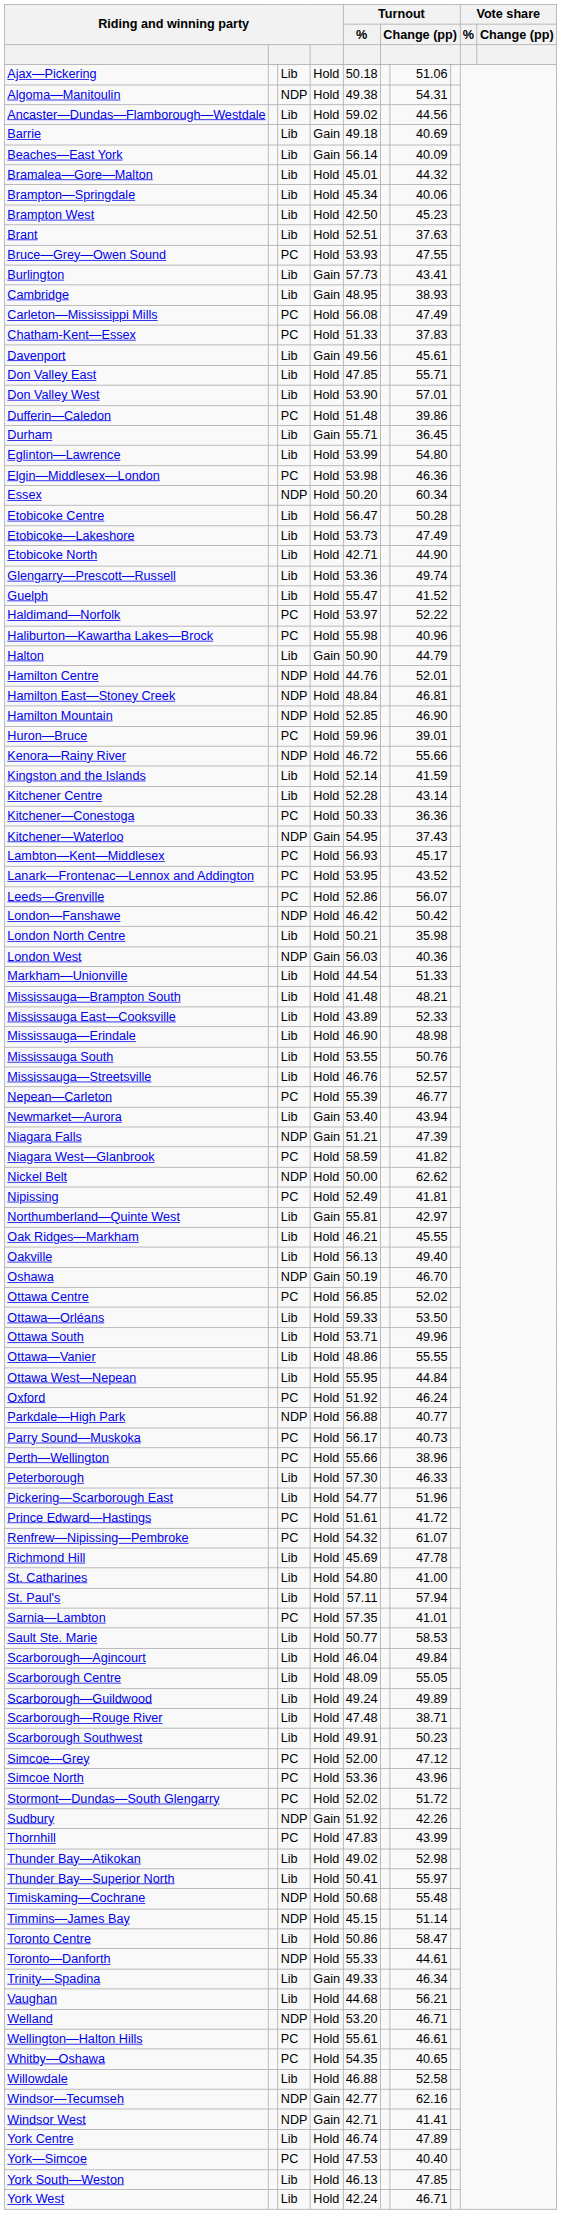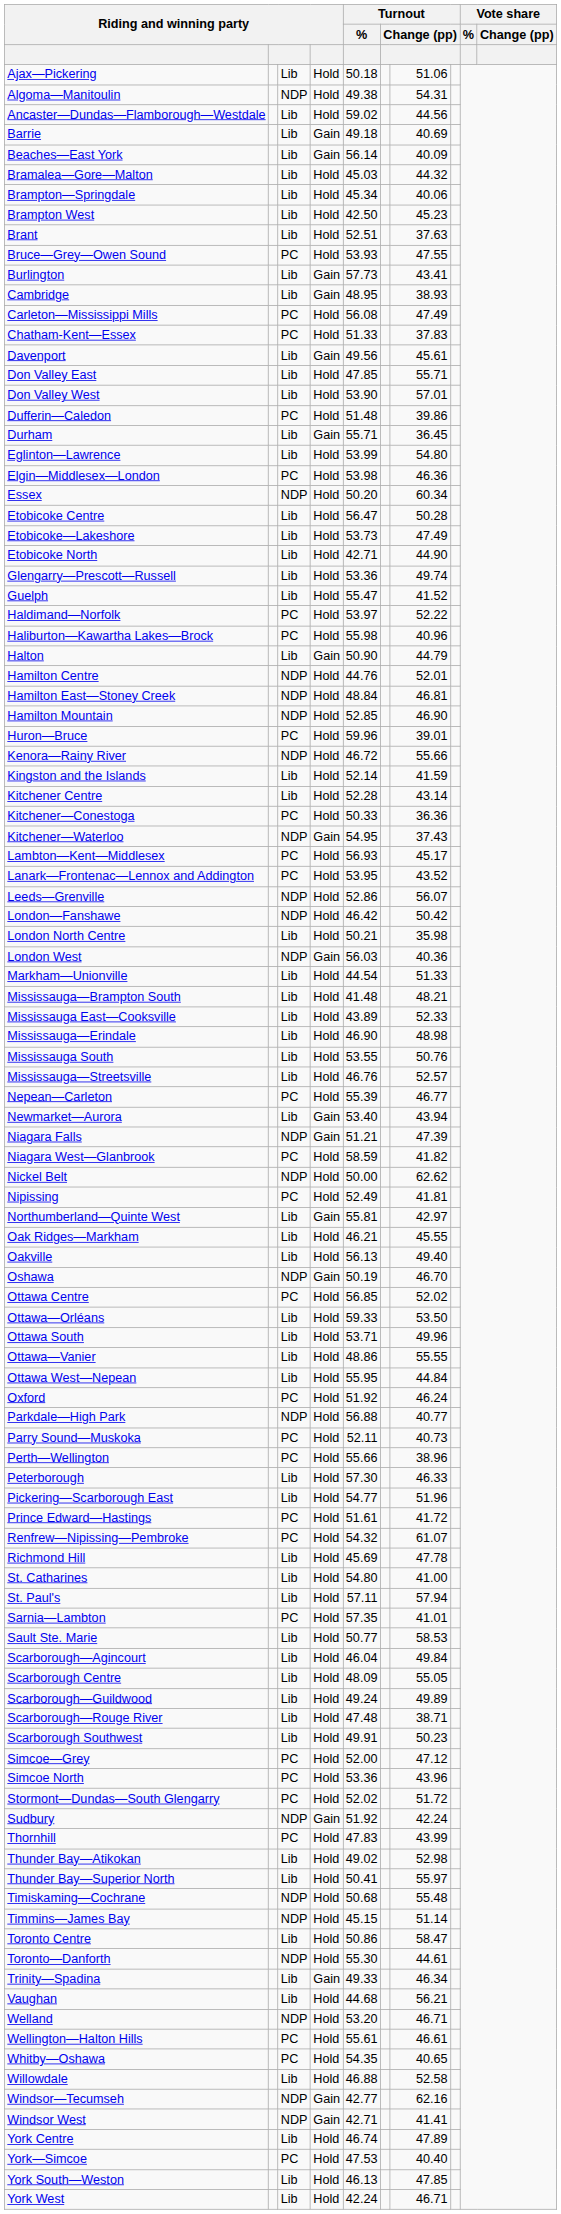Bramalea—Gore—Malton | Turnout / %: 45.01 -> 45.03
Leeds—Grenville | column 3: PC -> NDP
Parry Sound—Muskoka | Turnout / %: 56.17 -> 52.11
Sudbury | column 7: 42.26 -> 42.24
Toronto—Danforth | Turnout / %: 55.33 -> 55.30
